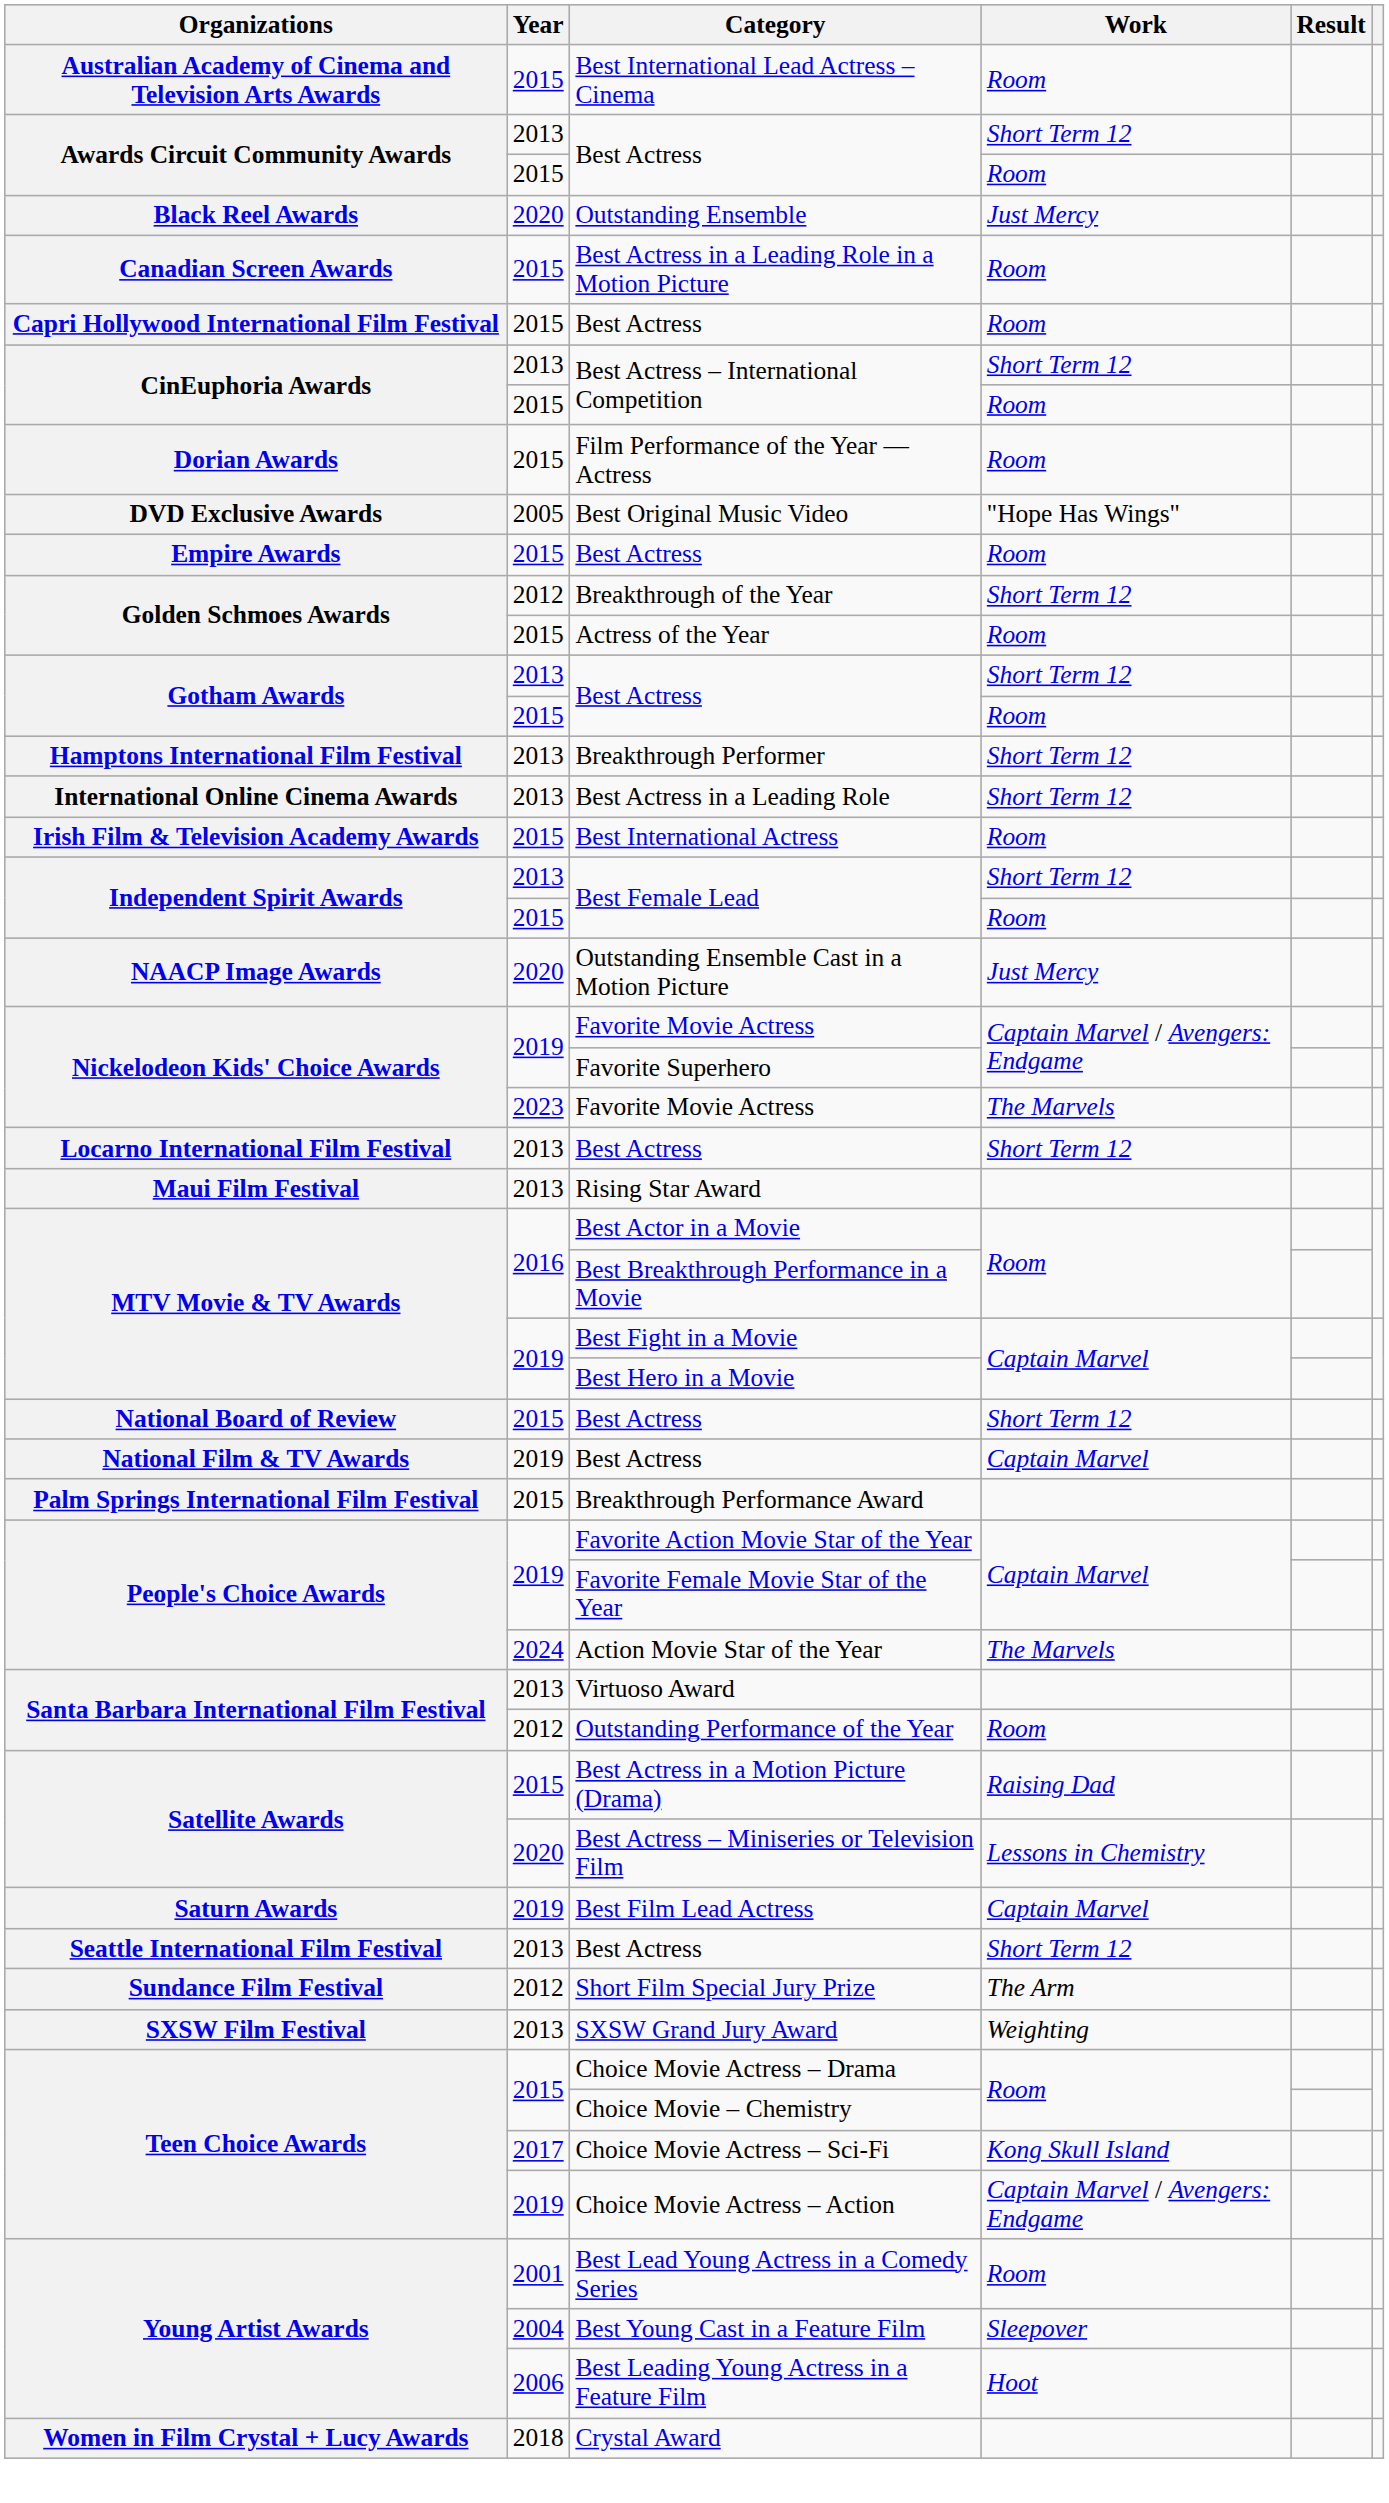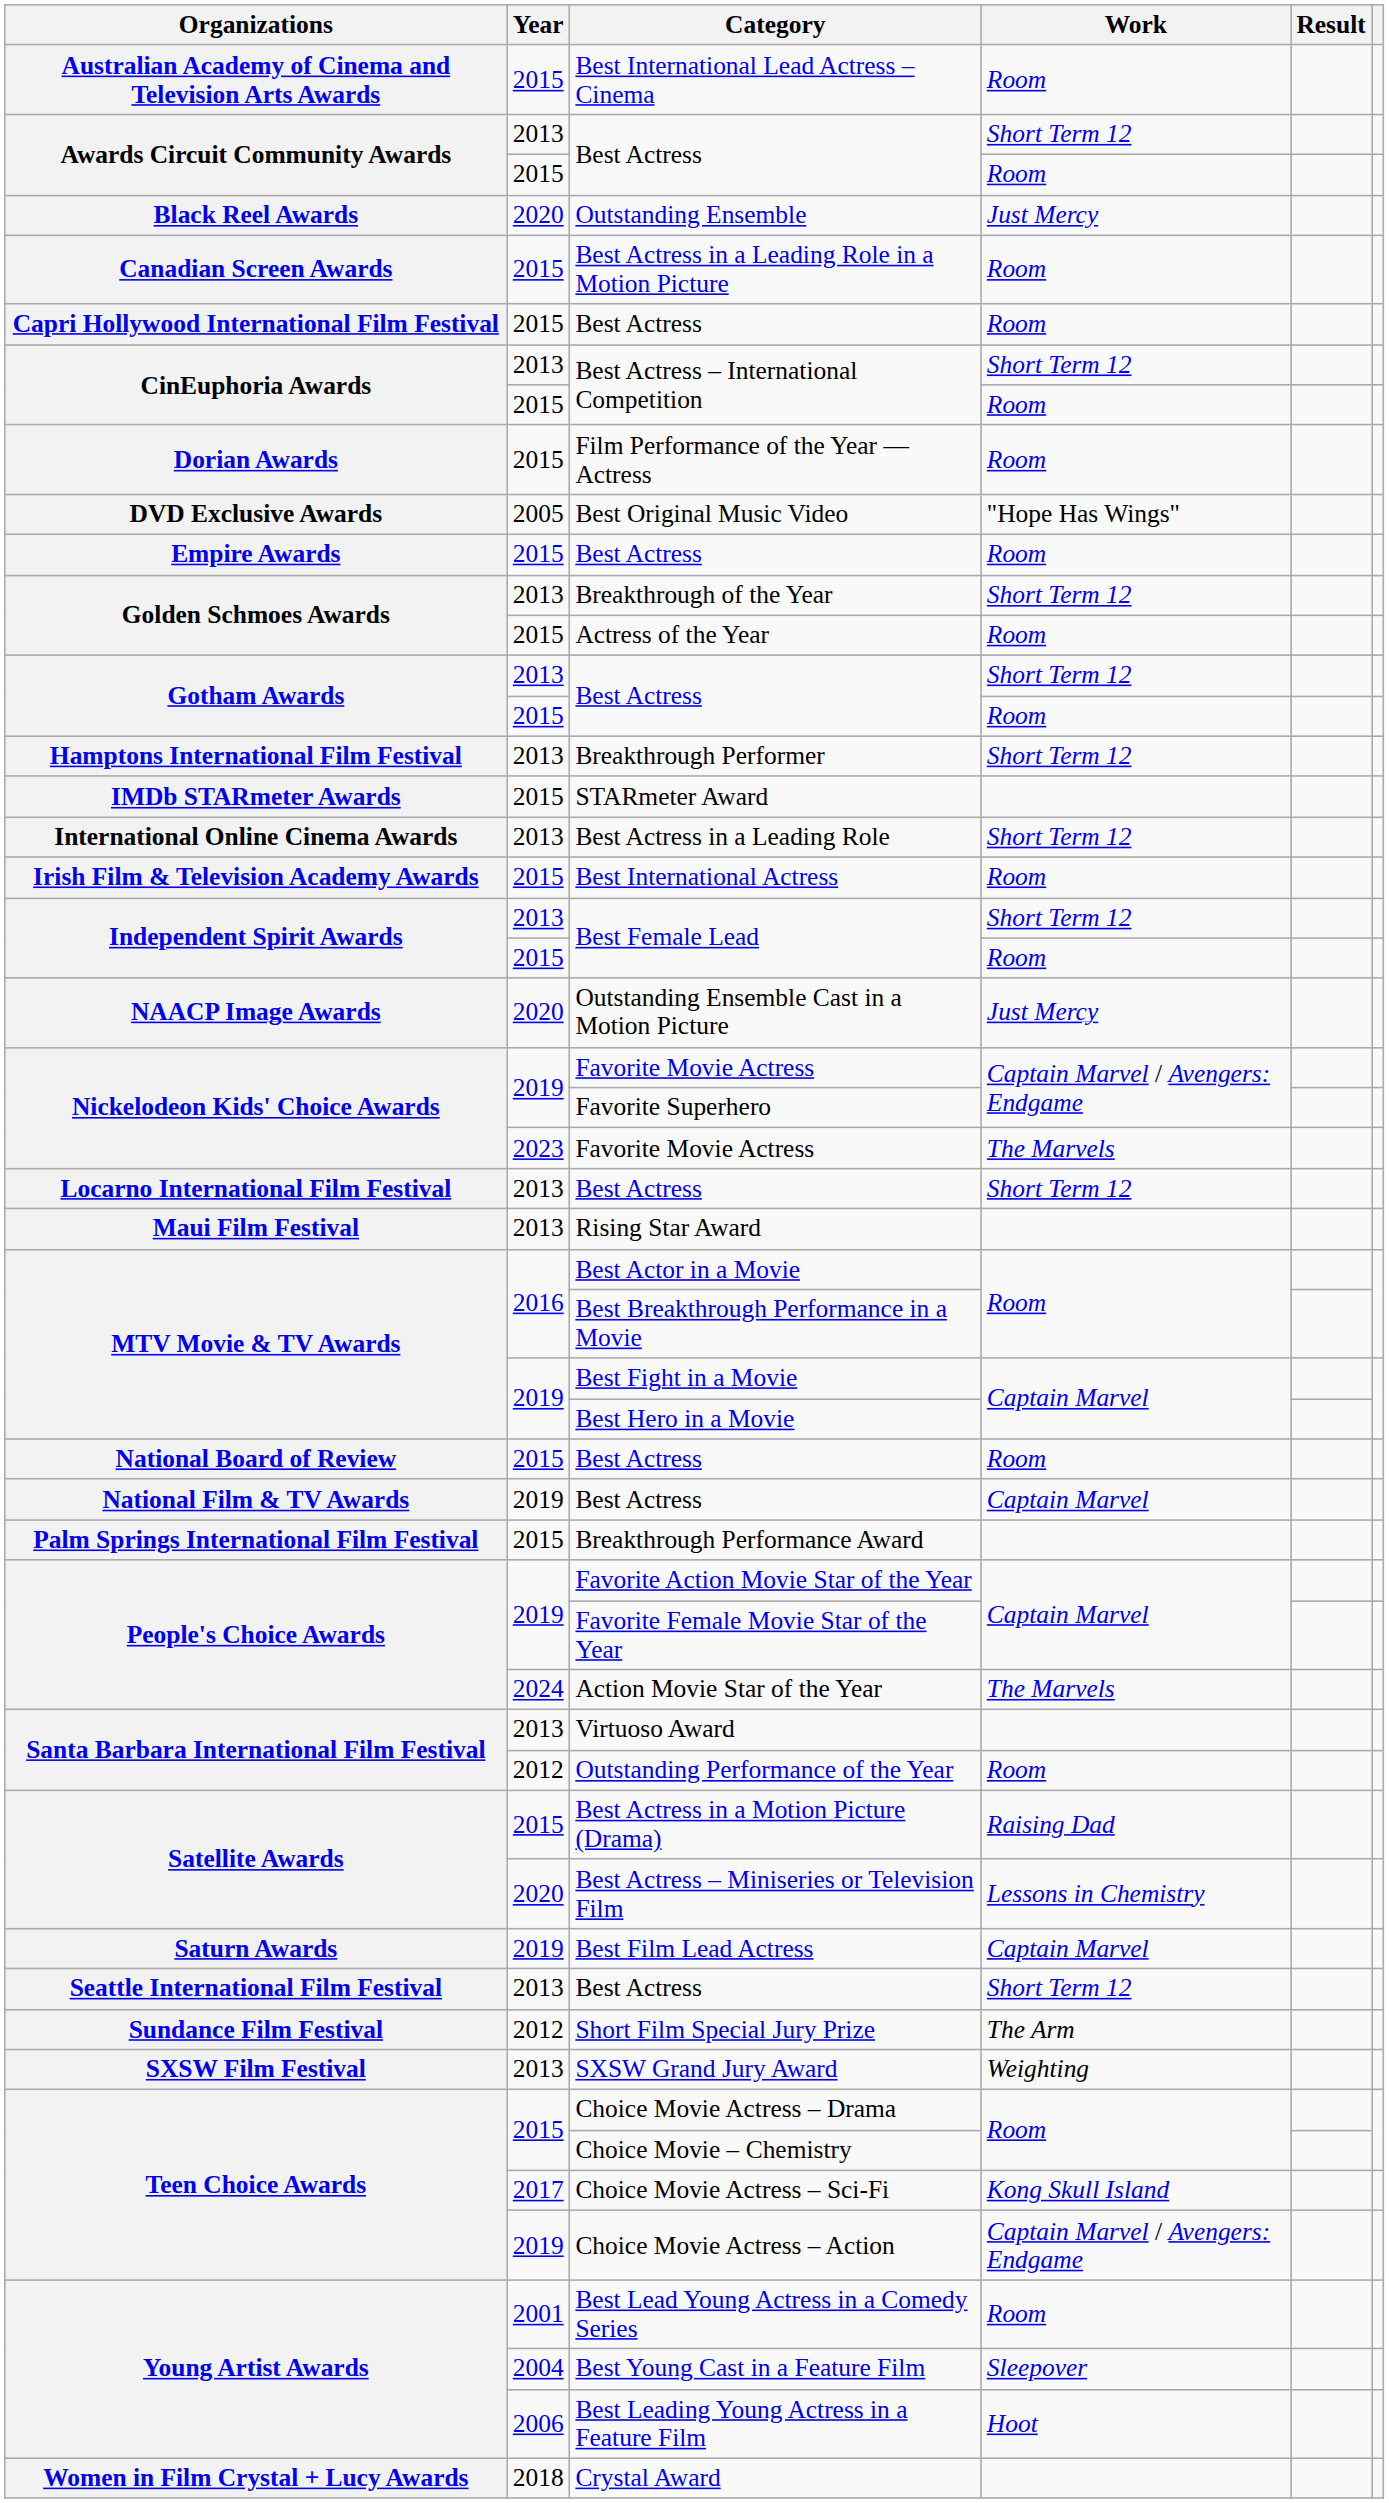Breakthrough of the Year | Year: 2012 -> 2013
+ row: IMDb STARmeter Awards | 2015 | STARmeter Award
National Board of Review / Best Actress | Work: Short Term 12 -> Room
